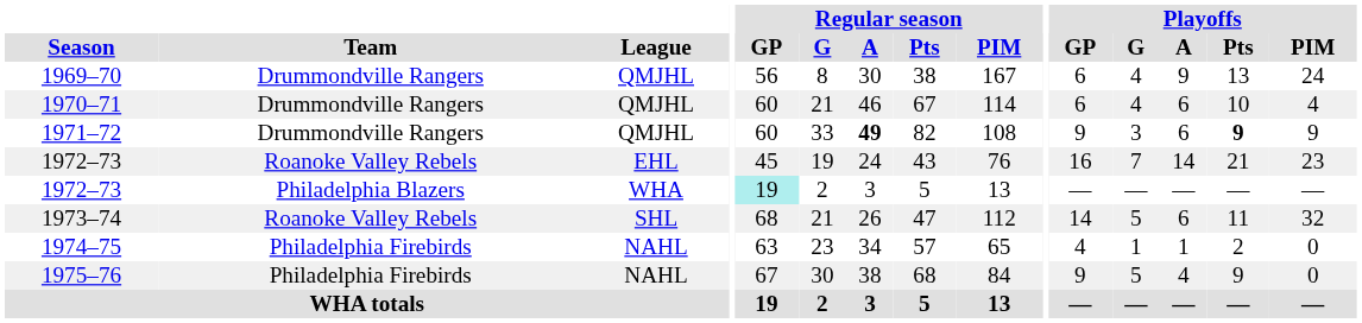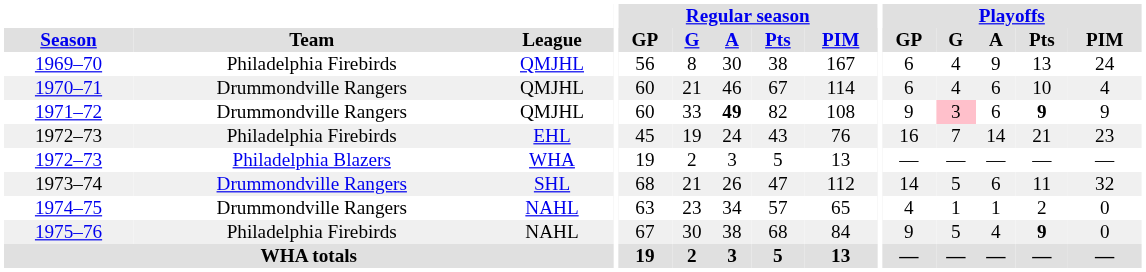1969–70 | Team: Drummondville Rangers -> Philadelphia Firebirds
1971–72 | Playoffs / G: no background -> pink background
1972–73 / EHL | Team: Roanoke Valley Rebels -> Philadelphia Firebirds
1972–73 / WHA | Regular season / GP: paleturquoise background -> no background
1973–74 | Team: Roanoke Valley Rebels -> Drummondville Rangers
1974–75 | Team: Philadelphia Firebirds -> Drummondville Rangers
1975–76 | Playoffs / Pts: normal -> bold
